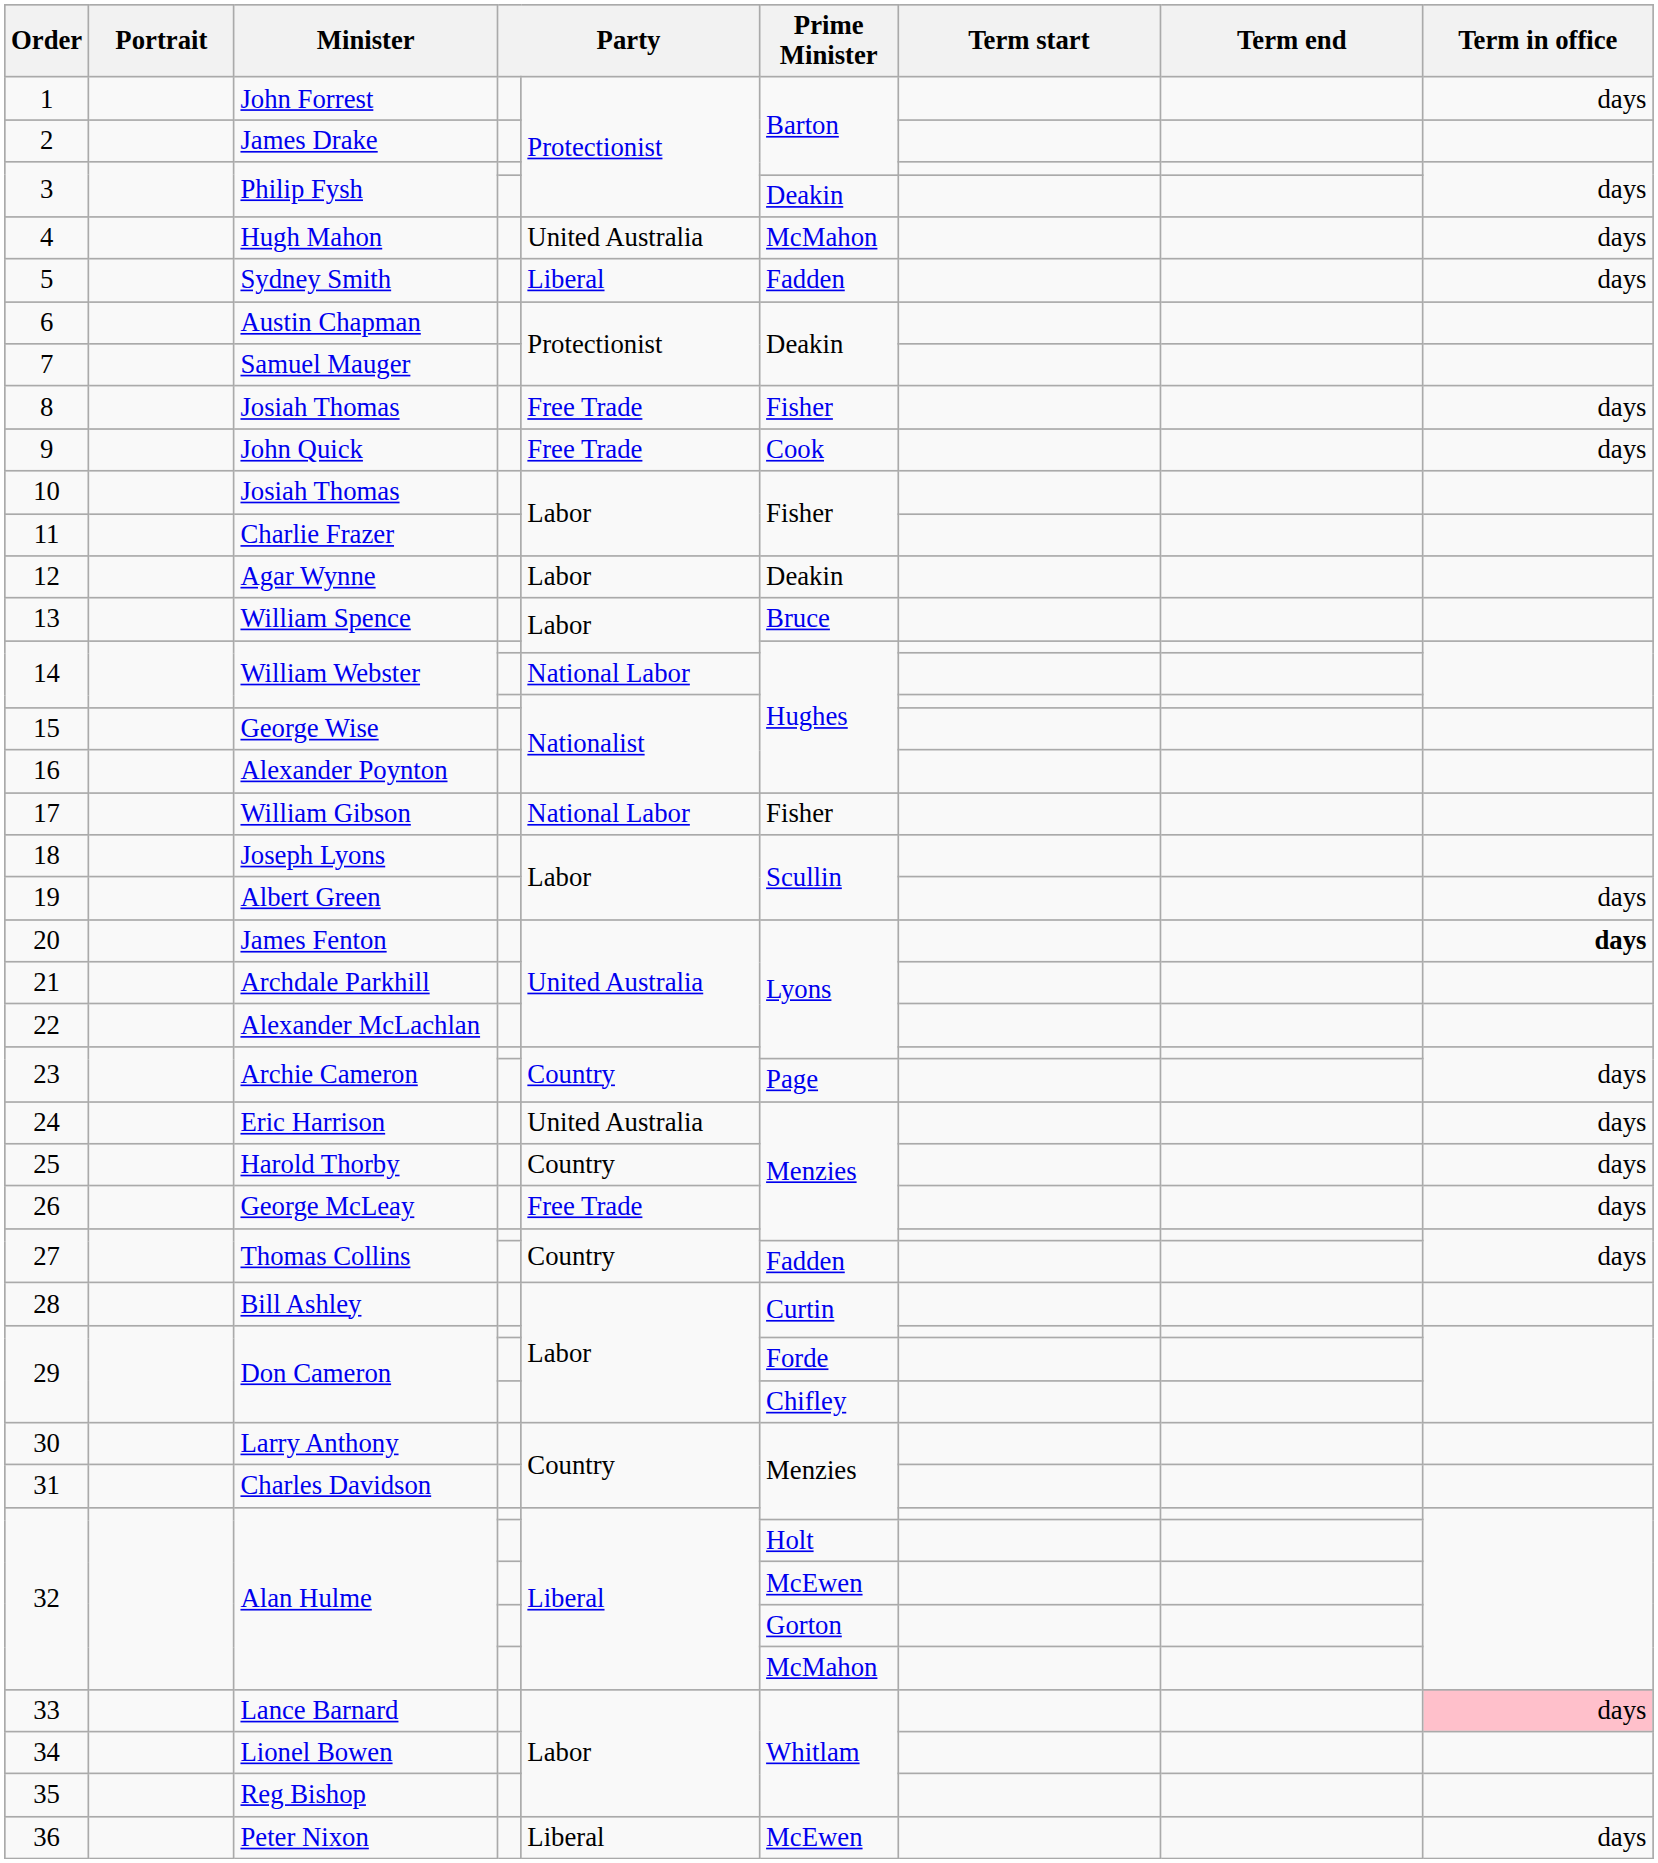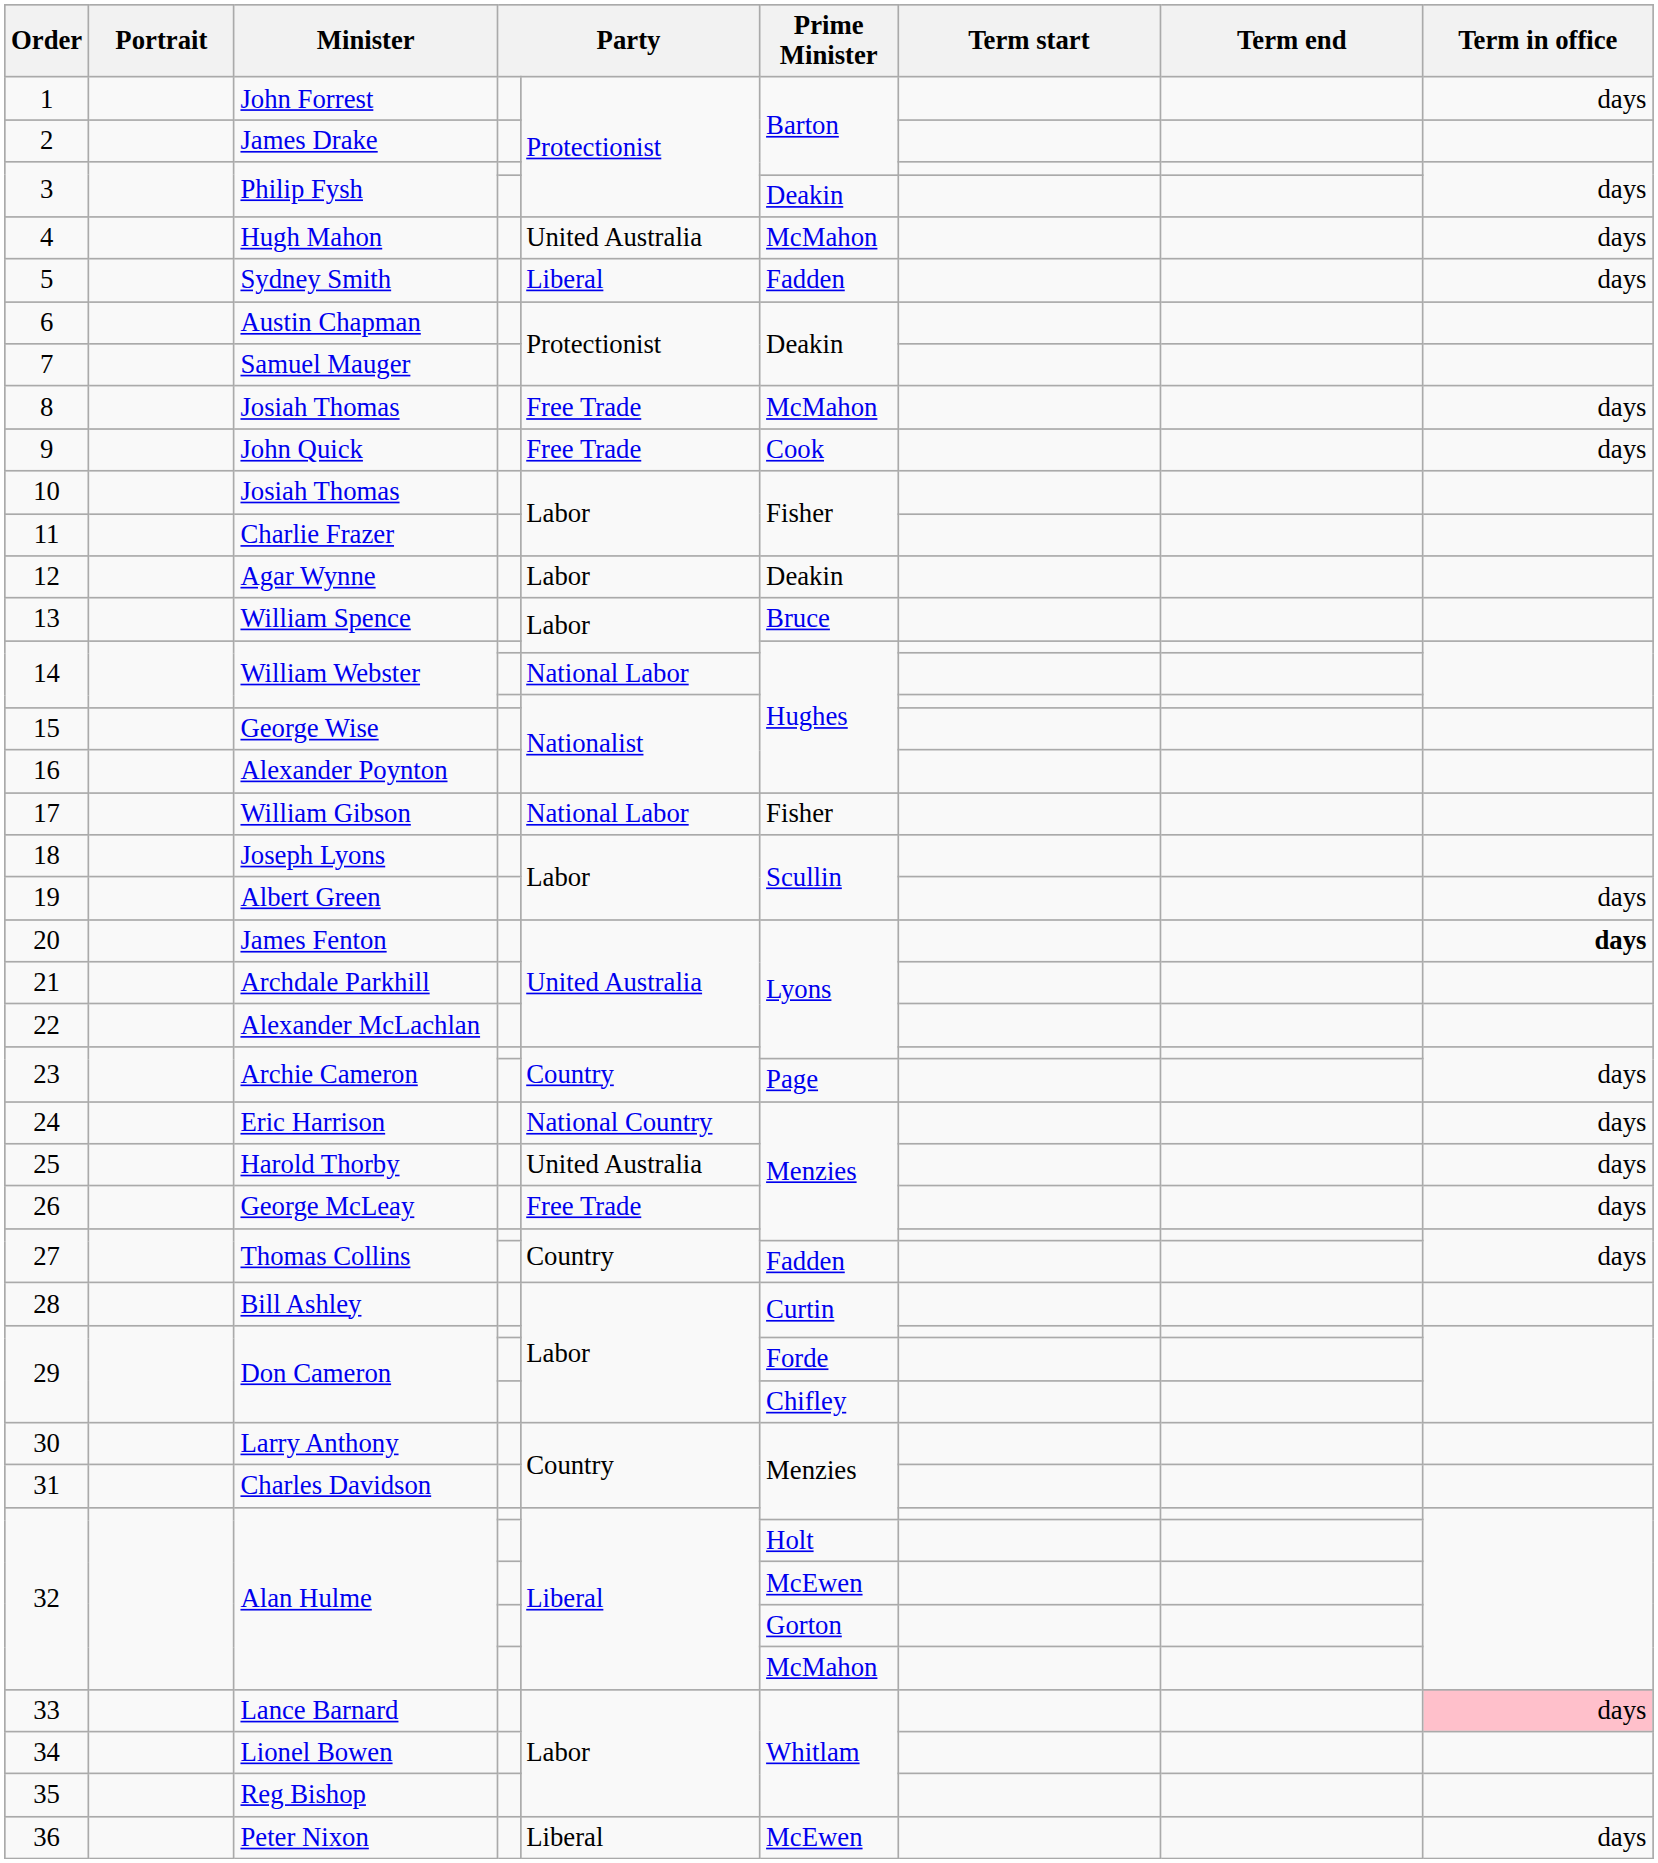8 | Prime Minister: Fisher -> McMahon
24 | column 5: United Australia -> National Country
25 | column 5: Country -> United Australia
